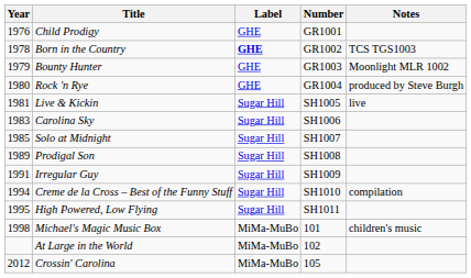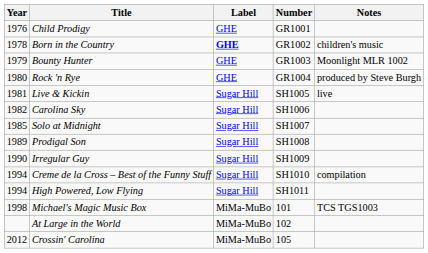Born in the Country | Notes: TCS TGS1003 -> children's music
Carolina Sky | Year: 1983 -> 1982
Irregular Guy | Year: 1991 -> 1990
High Powered, Low Flying | Year: 1995 -> 1994
Michael's Magic Music Box | Notes: children's music -> TCS TGS1003
